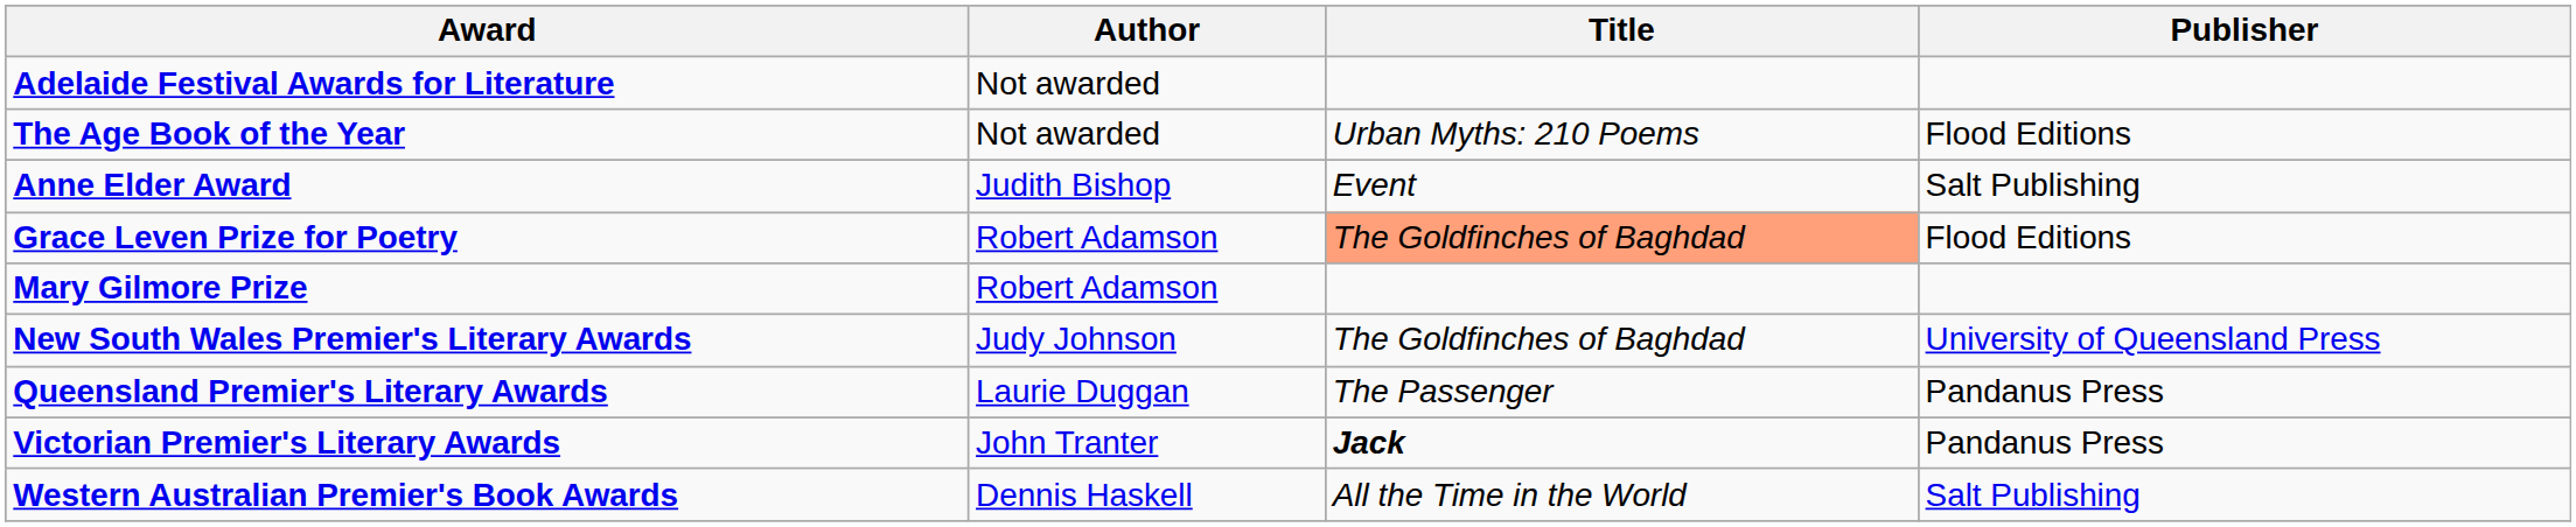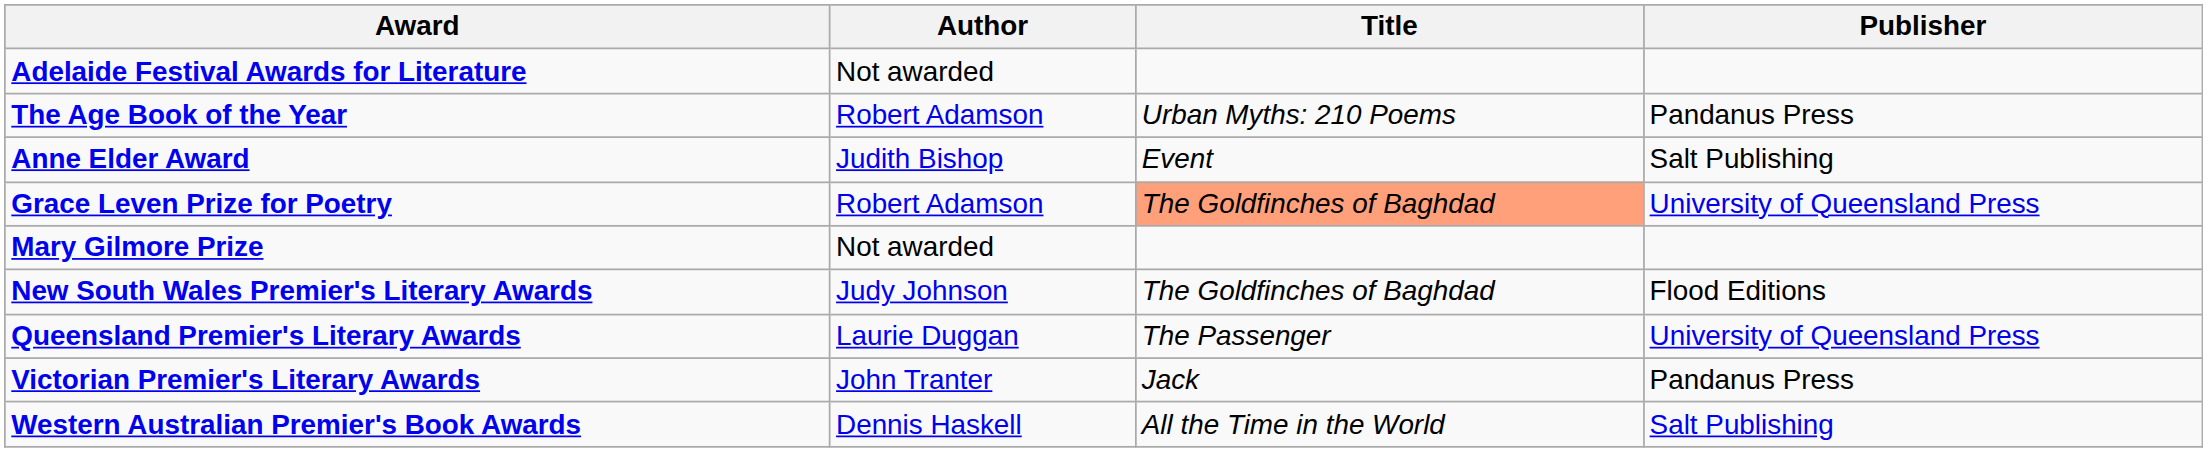The Age Book of the Year | Author: Not awarded -> Robert Adamson
The Age Book of the Year | Publisher: Flood Editions -> Pandanus Press
Grace Leven Prize for Poetry | Publisher: Flood Editions -> University of Queensland Press
Mary Gilmore Prize | Author: Robert Adamson -> Not awarded
New South Wales Premier's Literary Awards | Publisher: University of Queensland Press -> Flood Editions
Queensland Premier's Literary Awards | Publisher: Pandanus Press -> University of Queensland Press
Victorian Premier's Literary Awards | Title: bold -> normal
